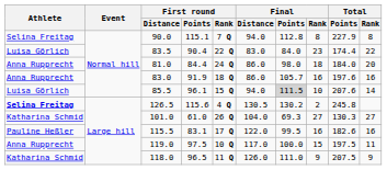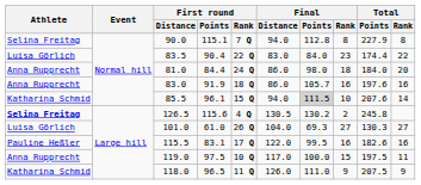85.5 | Athlete: Luisa Görlich -> Katharina Schmid
101.0 | Athlete: Katharina Schmid -> Luisa Görlich
